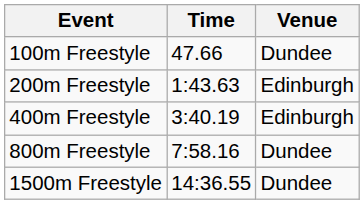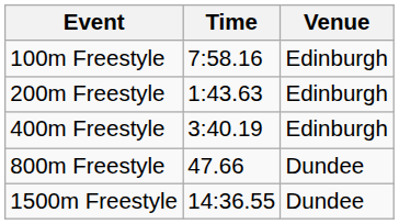100m Freestyle | Time: 47.66 -> 7:58.16
100m Freestyle | Venue: Dundee -> Edinburgh
800m Freestyle | Time: 7:58.16 -> 47.66
